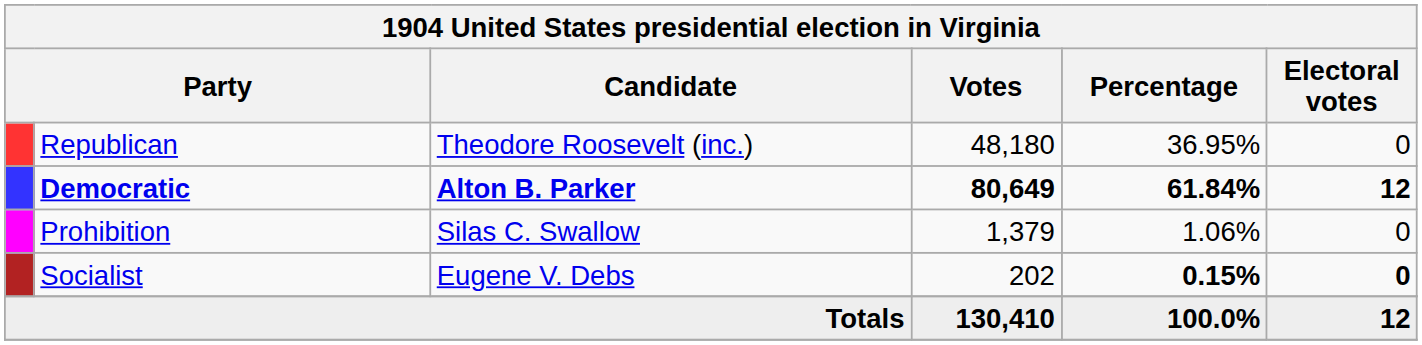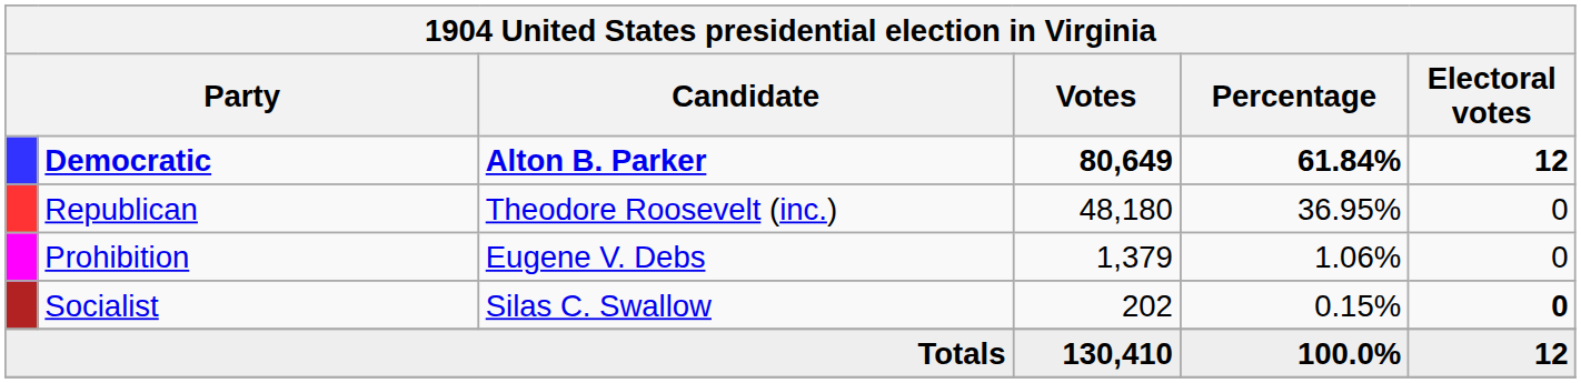rows swapped: Democratic <-> Republican
Prohibition | Candidate: Silas C. Swallow -> Eugene V. Debs
Socialist | Candidate: Eugene V. Debs -> Silas C. Swallow
Socialist | Percentage: bold -> normal
